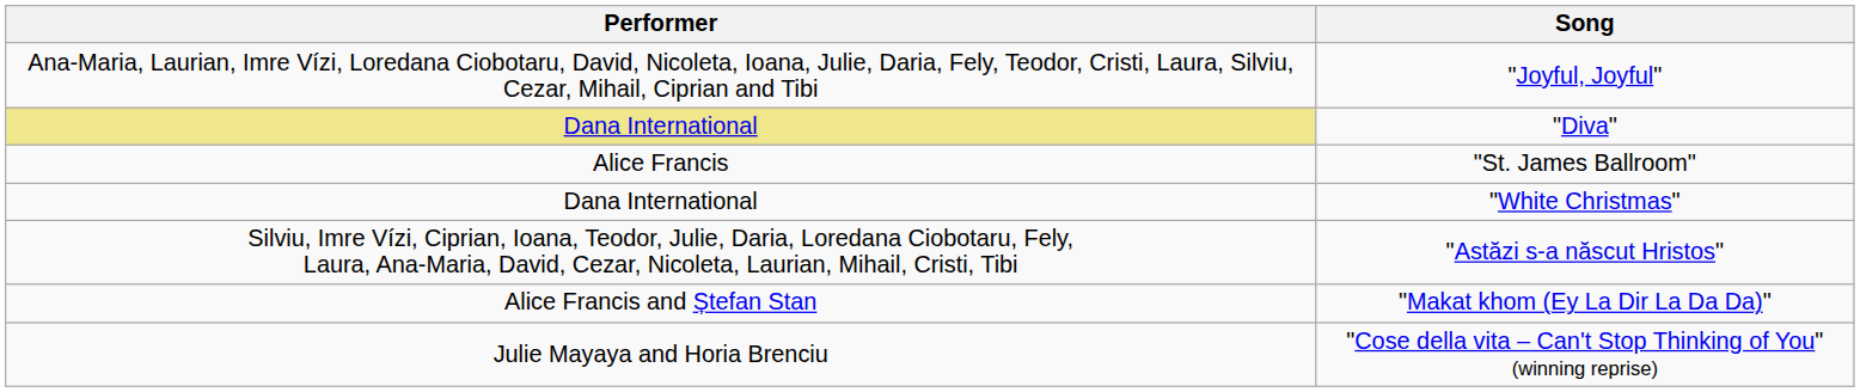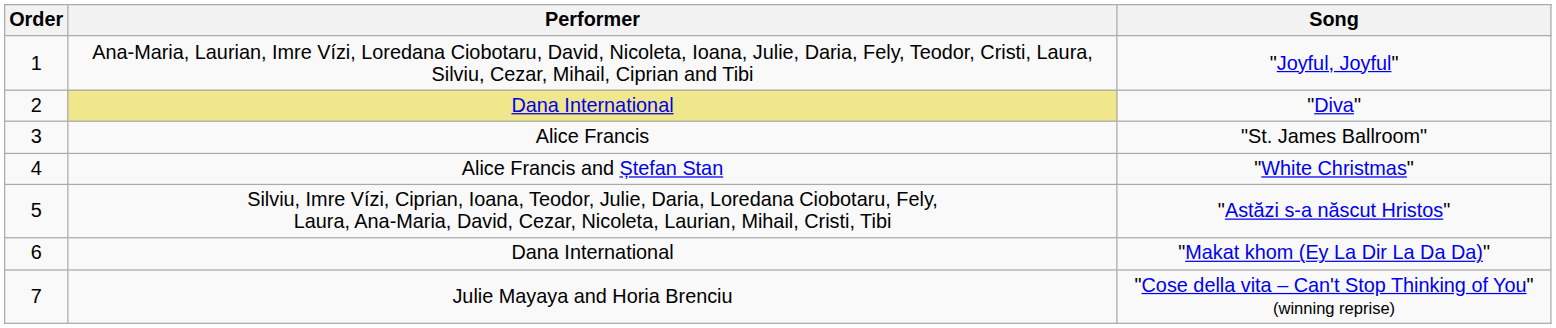+ column: Order | 1 | 2 | 3 | 4 | 5 | 6 | 7
"White Christmas" | Performer: Dana International -> Alice Francis and Ștefan Stan
"Makat khom (Ey La Dir La Da Da)" | Performer: Alice Francis and Ștefan Stan -> Dana International
